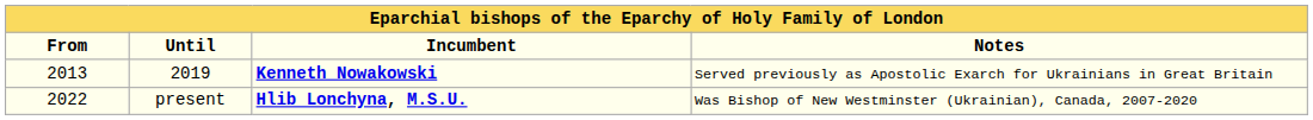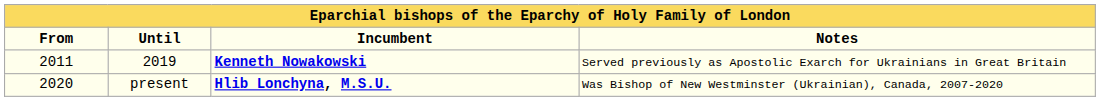2019 | From: 2013 -> 2011
present | From: 2022 -> 2020
